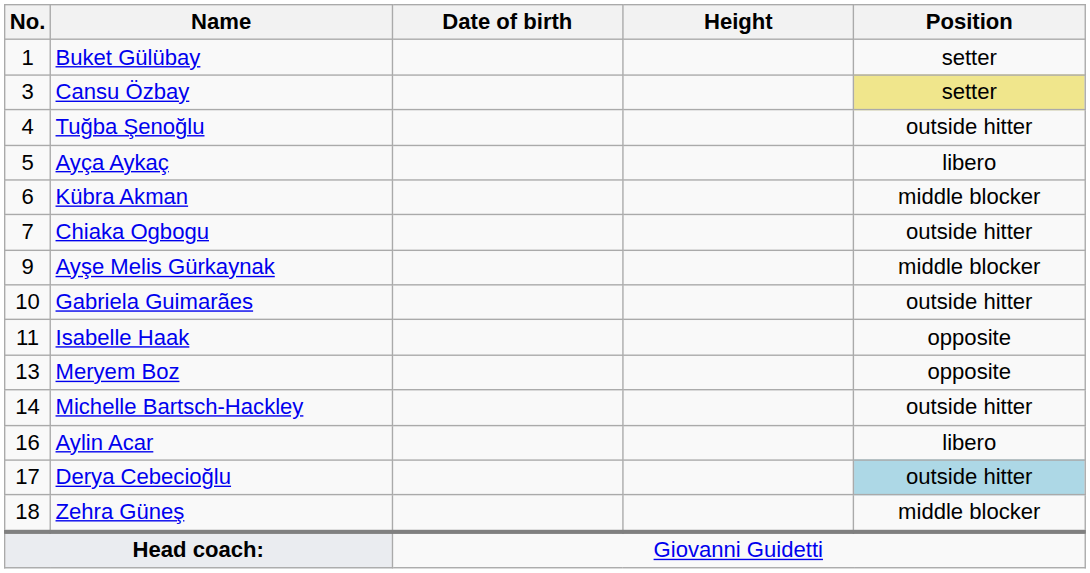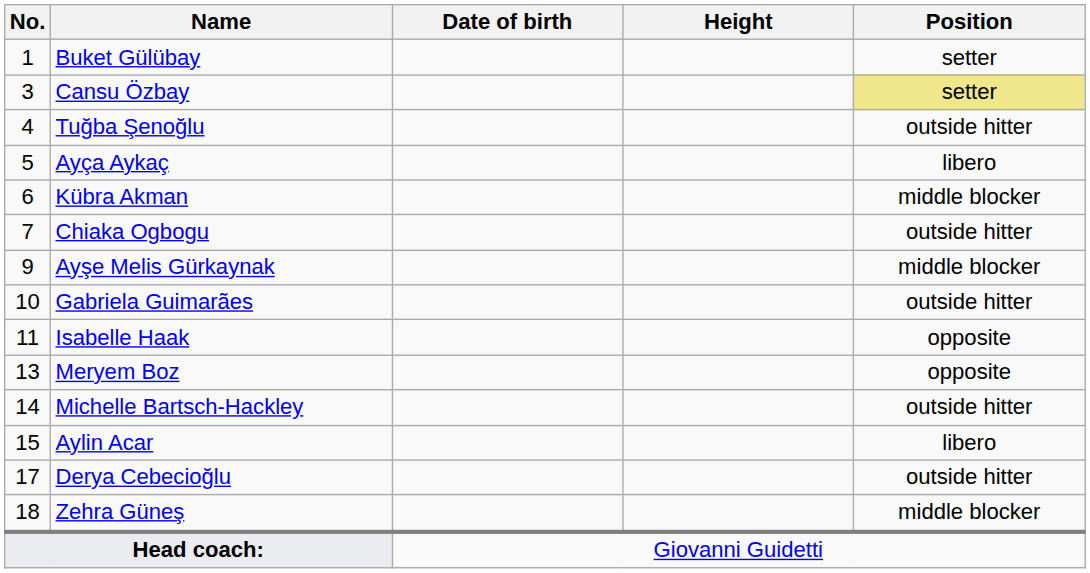Aylin Acar | No.: 16 -> 15
Derya Cebecioğlu | Position: lightblue background -> no background
